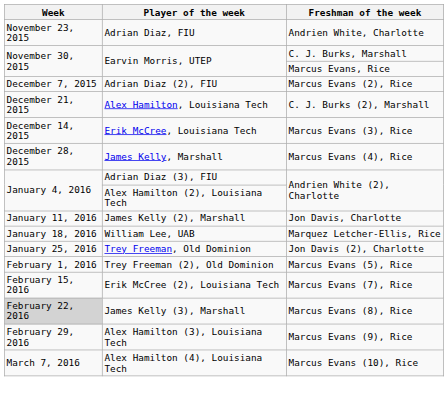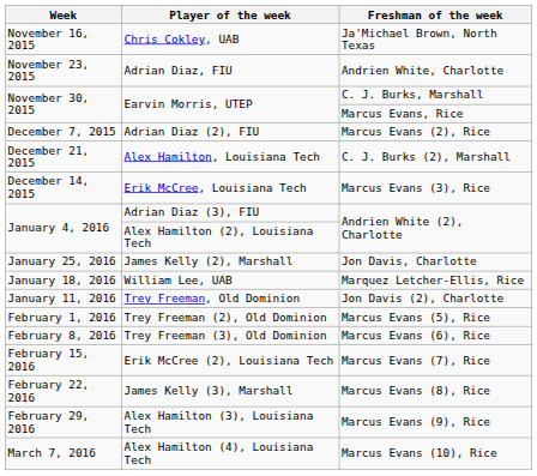+ row: November 16, 2015 | Chris Cokley, UAB | Ja'Michael Brown, North Texas
- row: December 28, 2015 | James Kelly, Marshall | Marcus Evans (4), Rice
James Kelly (2), Marshall | Week: January 11, 2016 -> January 25, 2016
Trey Freeman, Old Dominion | Week: January 25, 2016 -> January 11, 2016
+ row: February 8, 2016 | Trey Freeman (3), Old Dominion | Marcus Evans (6), Rice
James Kelly (3), Marshall | Week: lightgrey background -> no background
